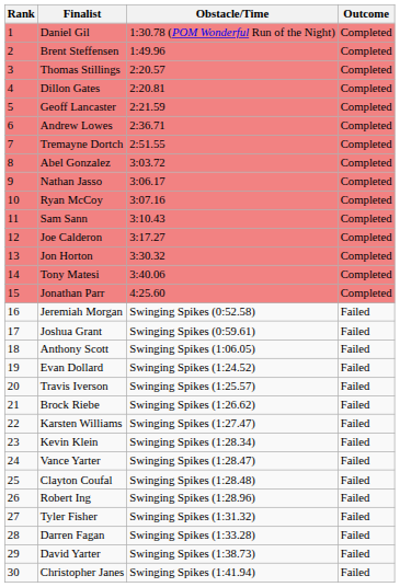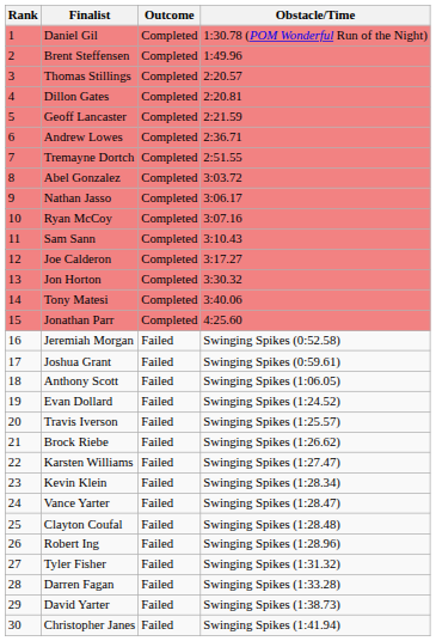columns swapped: Outcome <-> Obstacle/Time
